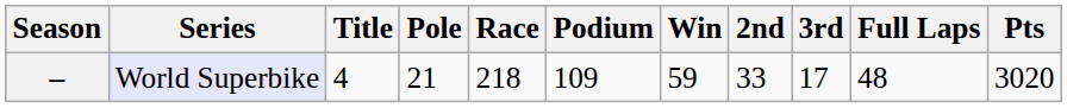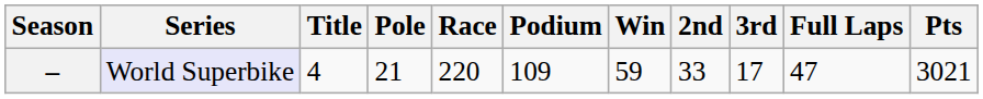– | Race: 218 -> 220
– | Full Laps: 48 -> 47
– | Pts: 3020 -> 3021
